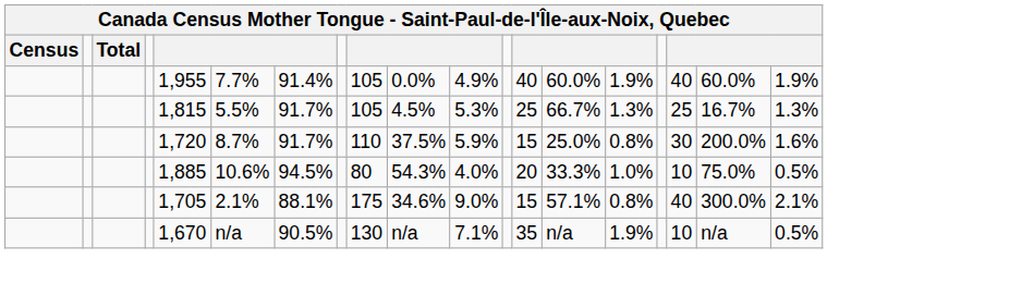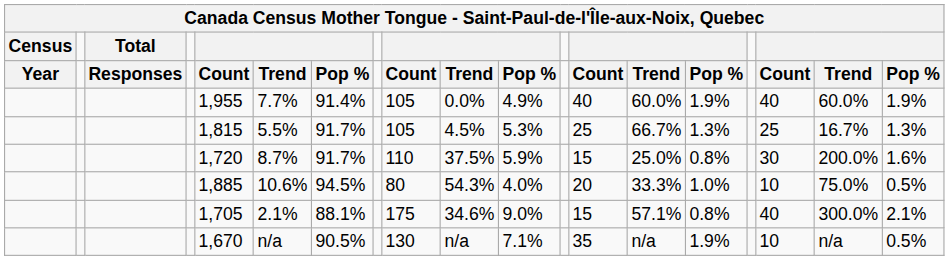+ row: Year | Responses | Count | Trend | Pop % | Count | Trend | Pop % | Count | Trend | Pop % | Count | Trend | Pop %
